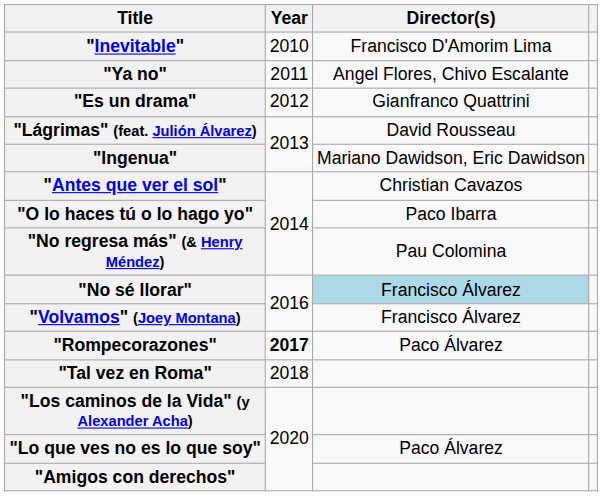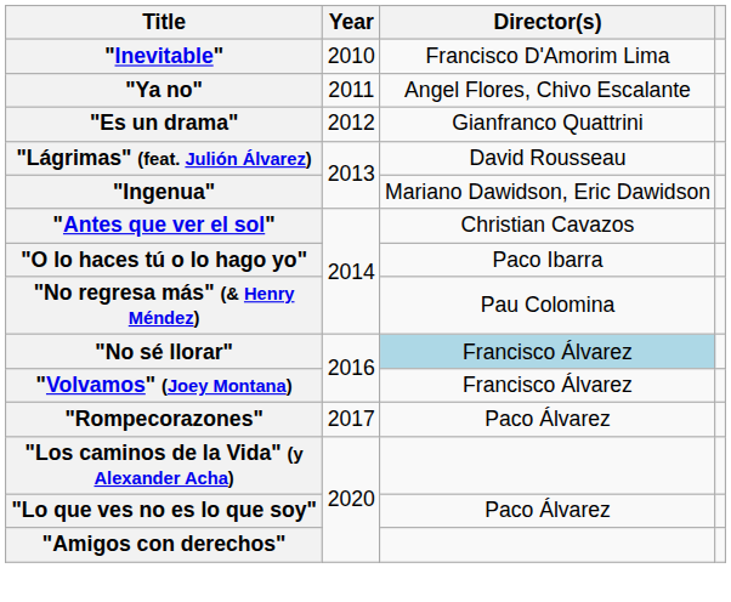"Rompecorazones" | Year: bold -> normal
- row: "Tal vez en Roma" | 2018
